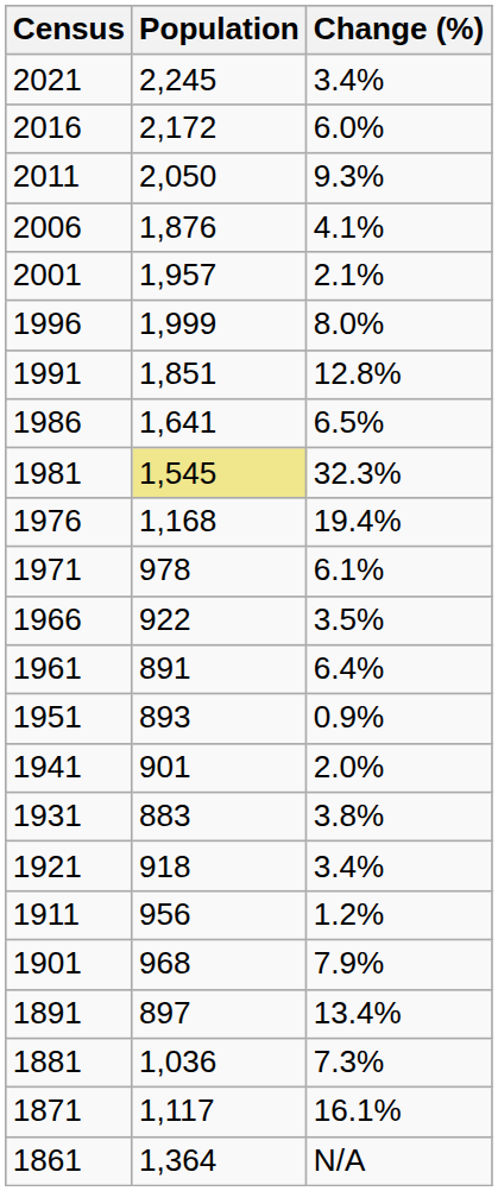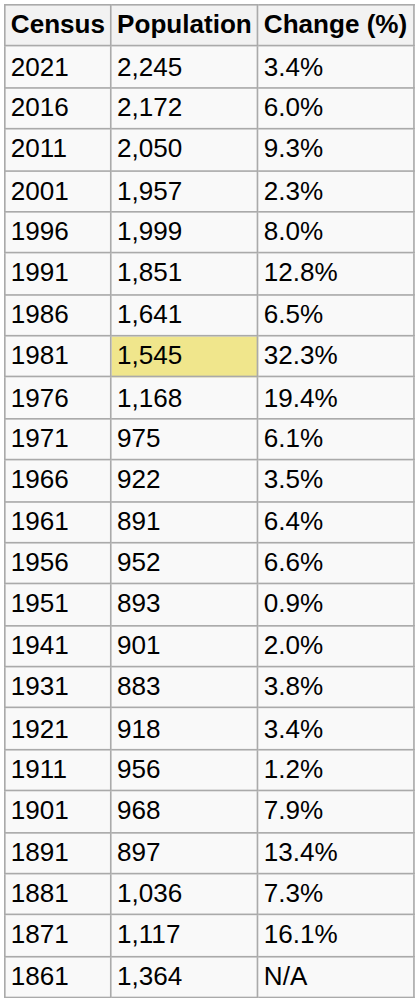- row: 2006 | 1,876 | 4.1%
2001 | Change (%): 2.1% -> 2.3%
1971 | Population: 978 -> 975
+ row: 1956 | 952 | 6.6%
